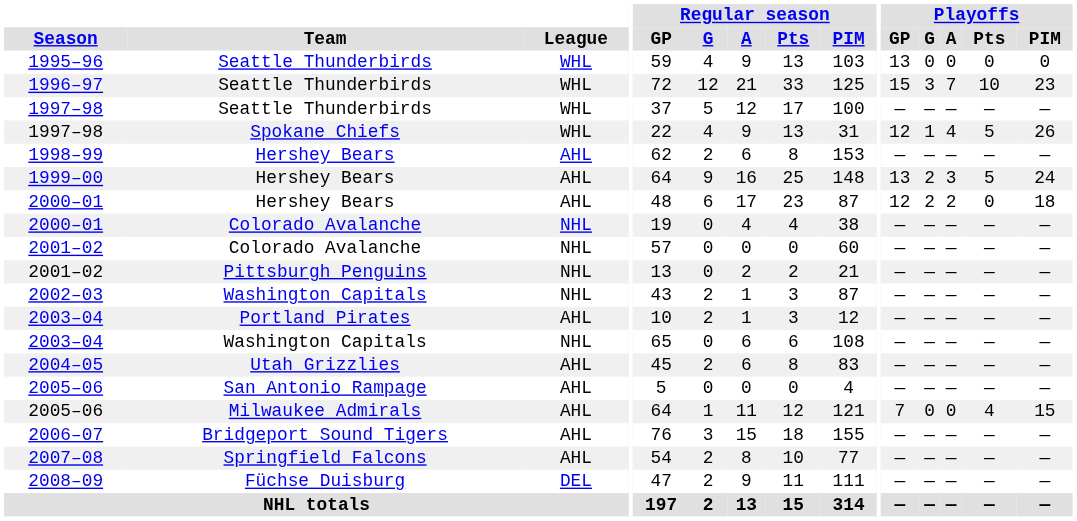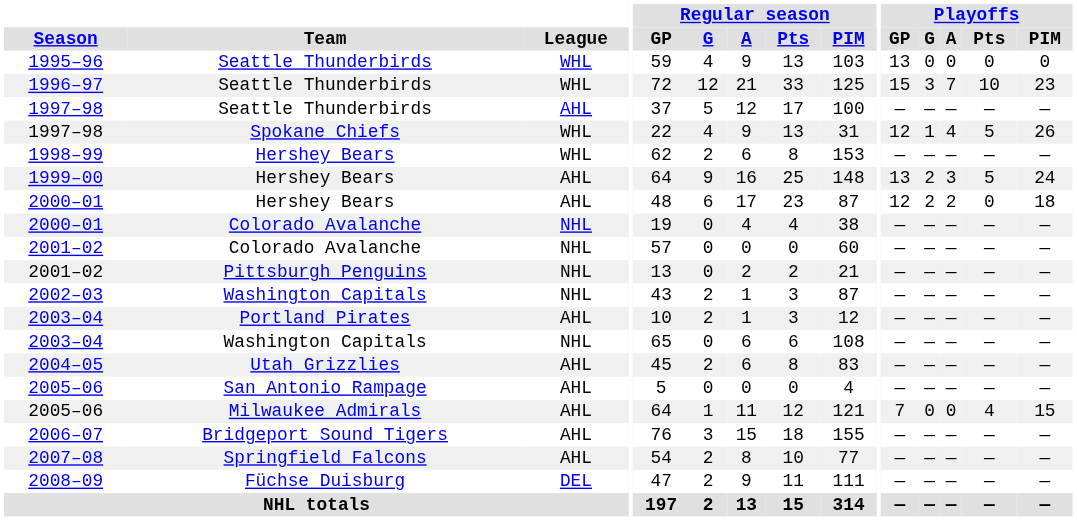1997–98 / Seattle Thunderbirds | League: WHL -> AHL
1998–99 | League: AHL -> WHL
